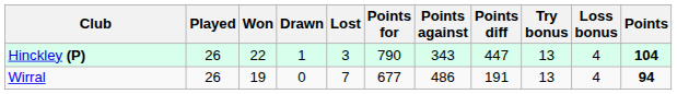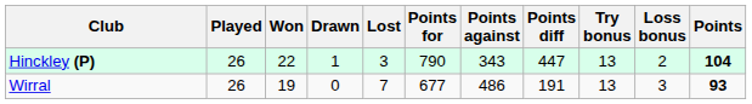Hinckley (P) | Loss bonus: 4 -> 2
Wirral | Loss bonus: 4 -> 3
Wirral | Points: 94 -> 93
